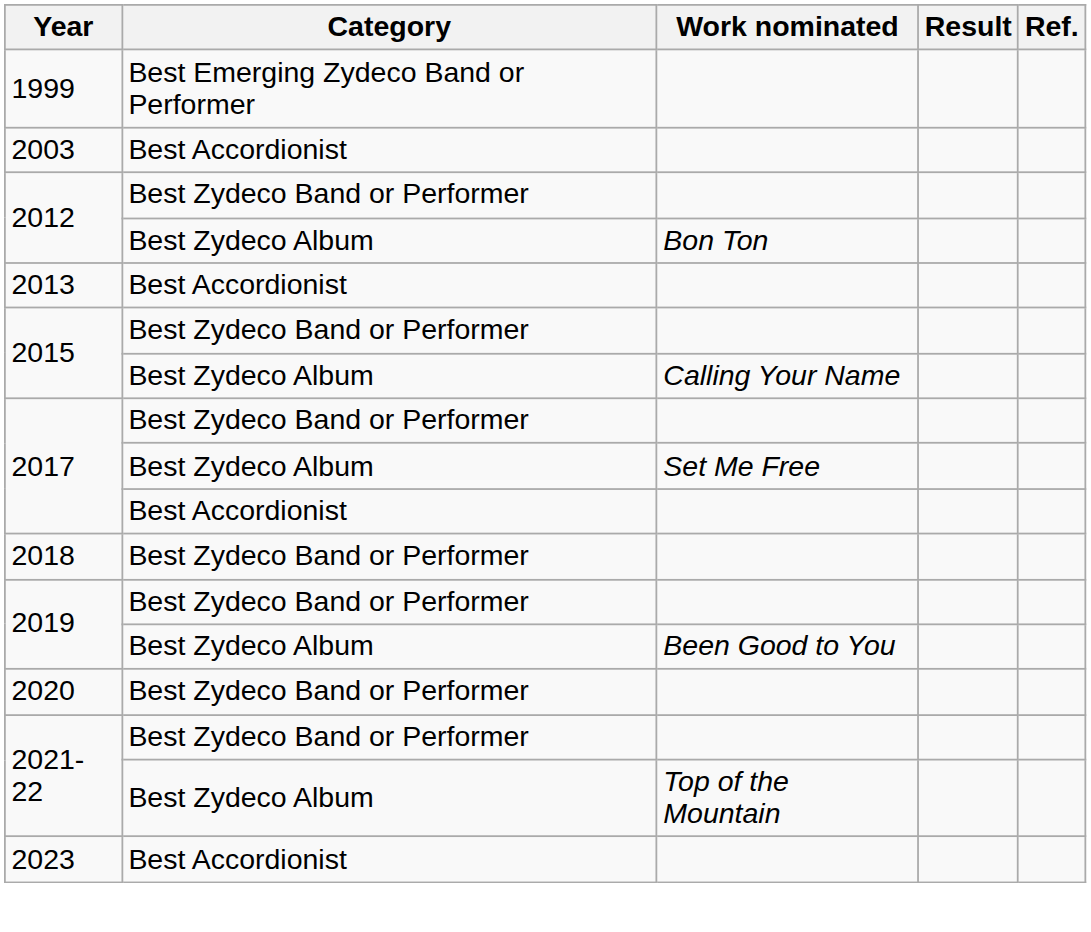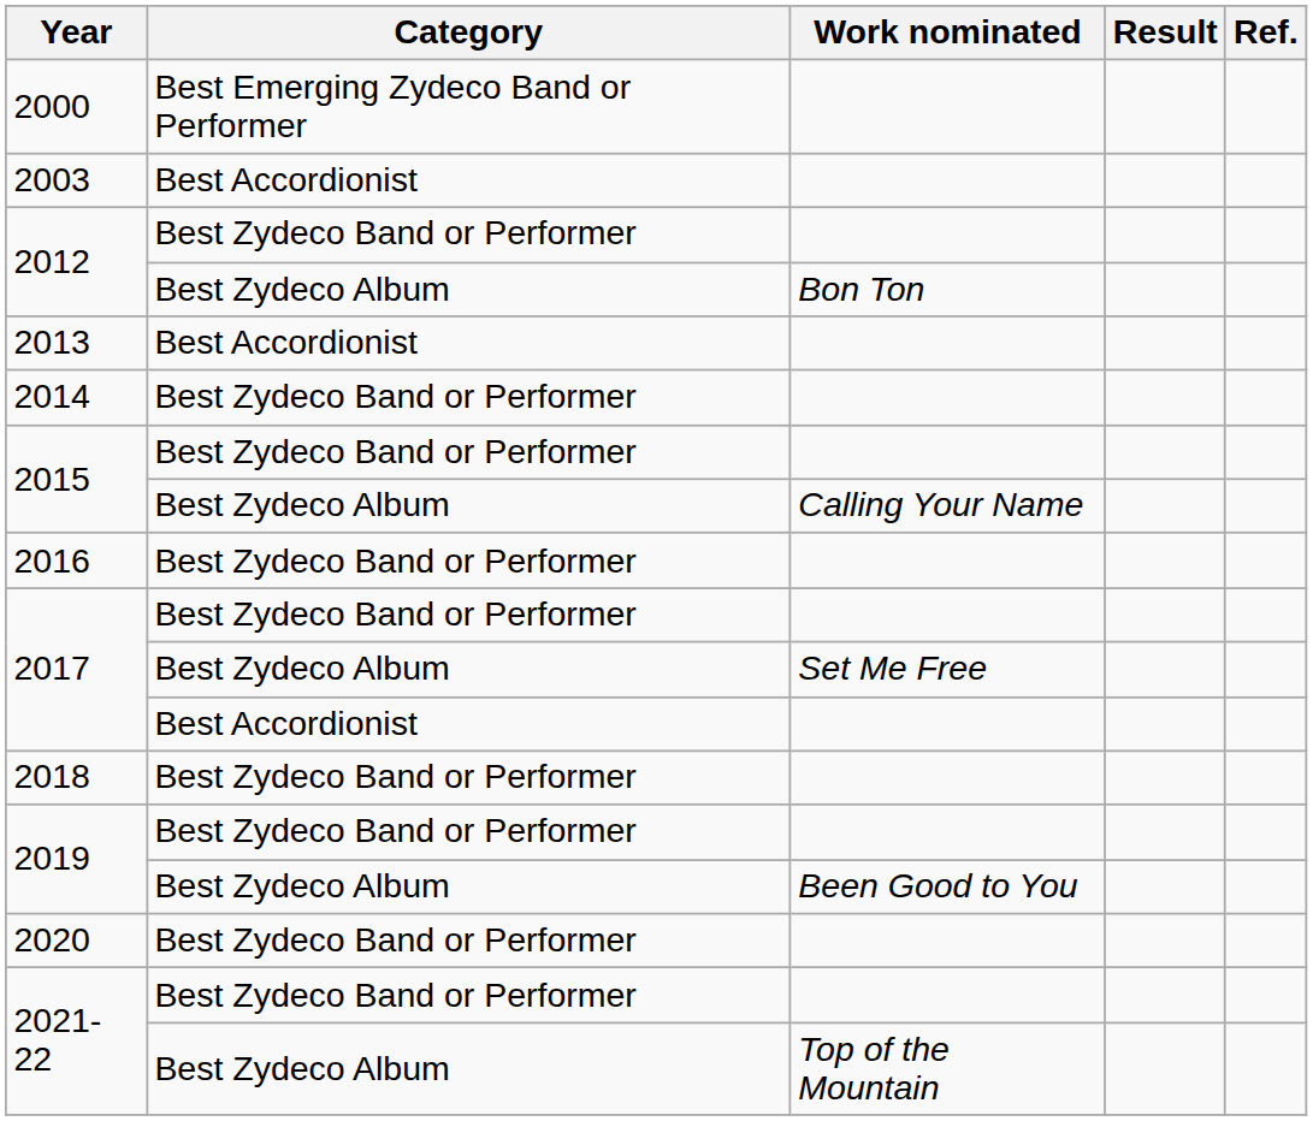- row: 1999 | Best Emerging Zydeco Band or Performer
+ row: 2000 | Best Emerging Zydeco Band or Performer
+ row: 2014 | Best Zydeco Band or Performer
+ row: 2016 | Best Zydeco Band or Performer
- row: 2023 | Best Accordionist
